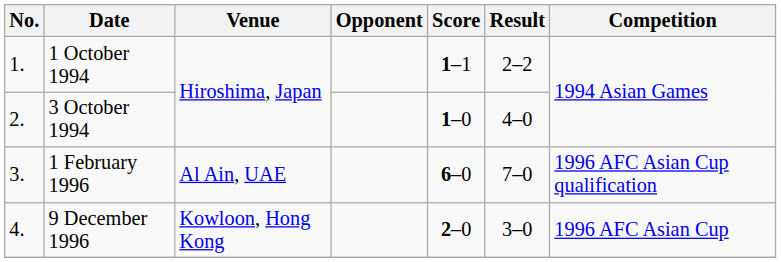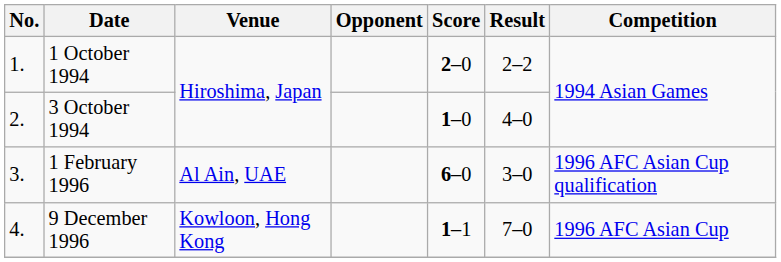1 October 1994 | Score: 1–1 -> 2–0
1 February 1996 | Result: 7–0 -> 3–0
9 December 1996 | Score: 2–0 -> 1–1
9 December 1996 | Result: 3–0 -> 7–0
